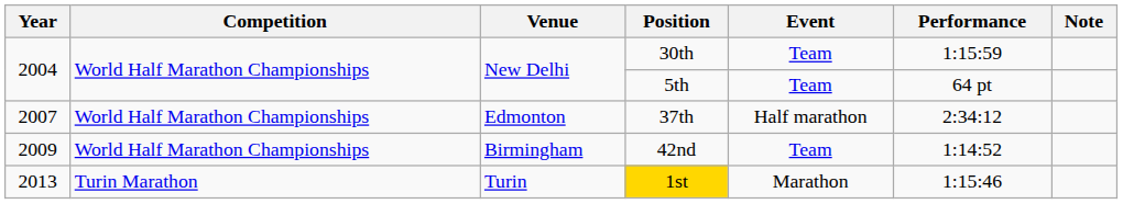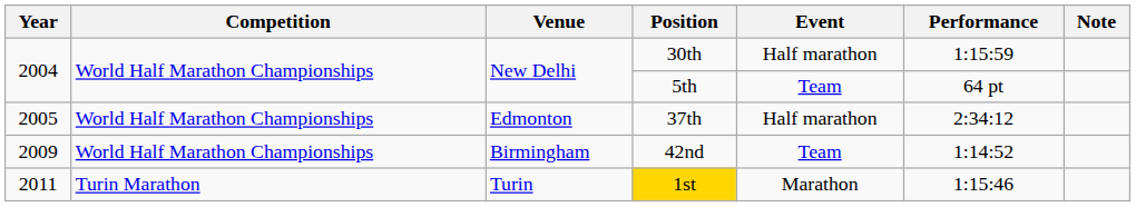30th | Event: Team -> Half marathon
37th | Year: 2007 -> 2005
1st | Year: 2013 -> 2011
